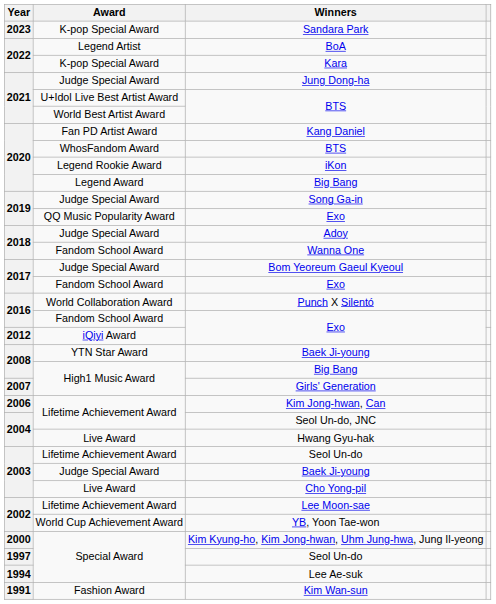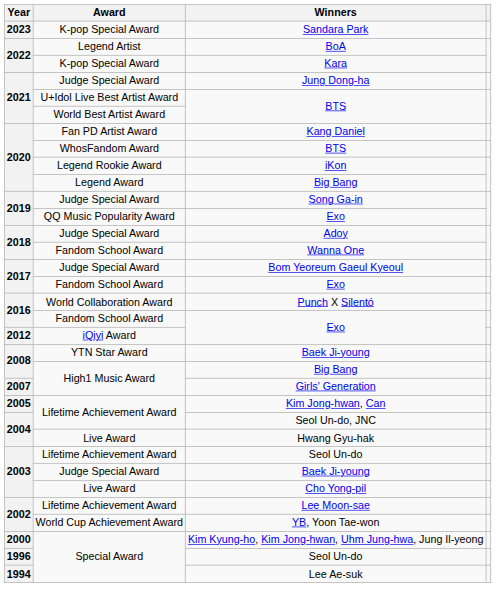Kim Jong-hwan, Can | Year: 2006 -> 2005
Special Award / Seol Un-do | Year: 1997 -> 1996
- row: 1991 | Fashion Award | Kim Wan-sun
